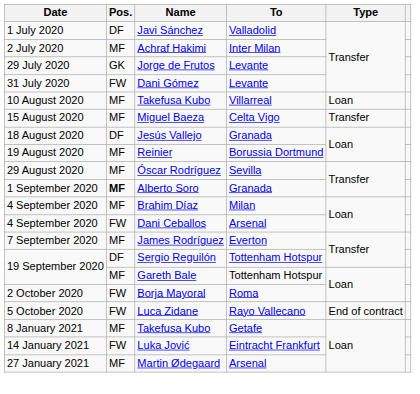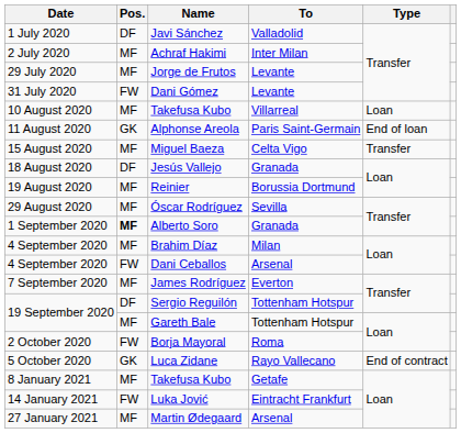Jorge de Frutos | Pos.: GK -> MF
+ row: 11 August 2020 | GK | Alphonse Areola | Paris Saint-Germain | End of loan
Luca Zidane | Pos.: FW -> GK
